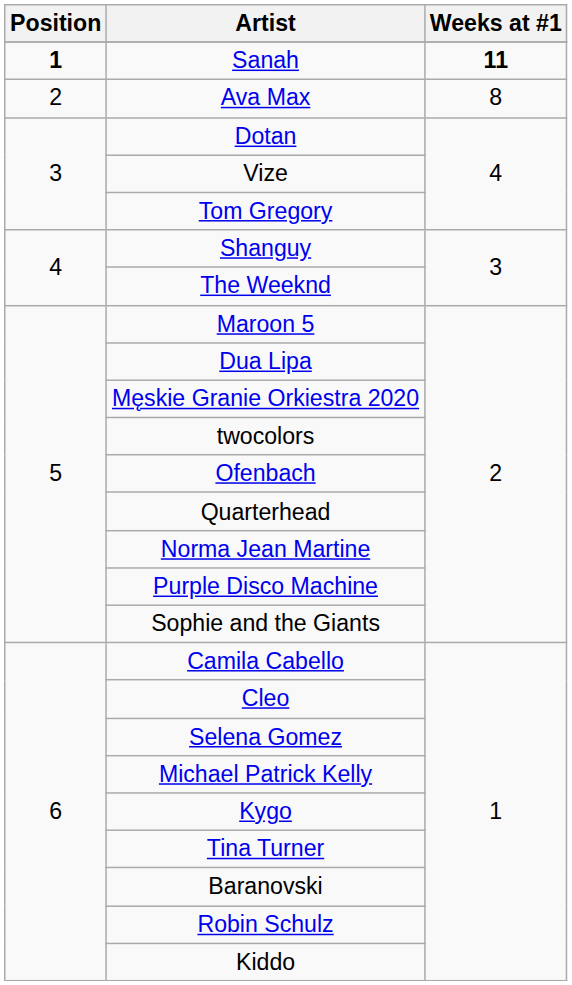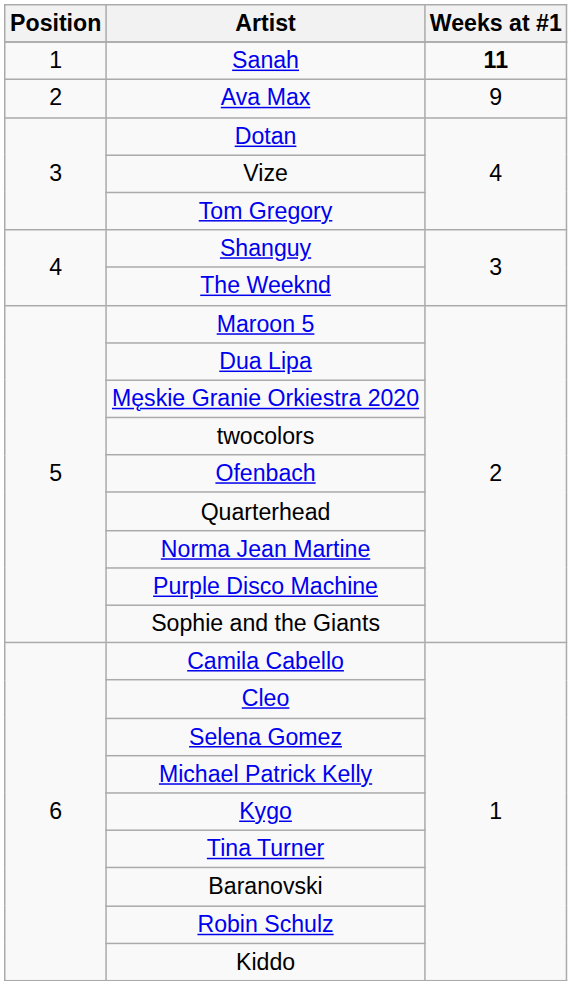Sanah | Position: bold -> normal
Ava Max | Weeks at #1: 8 -> 9
